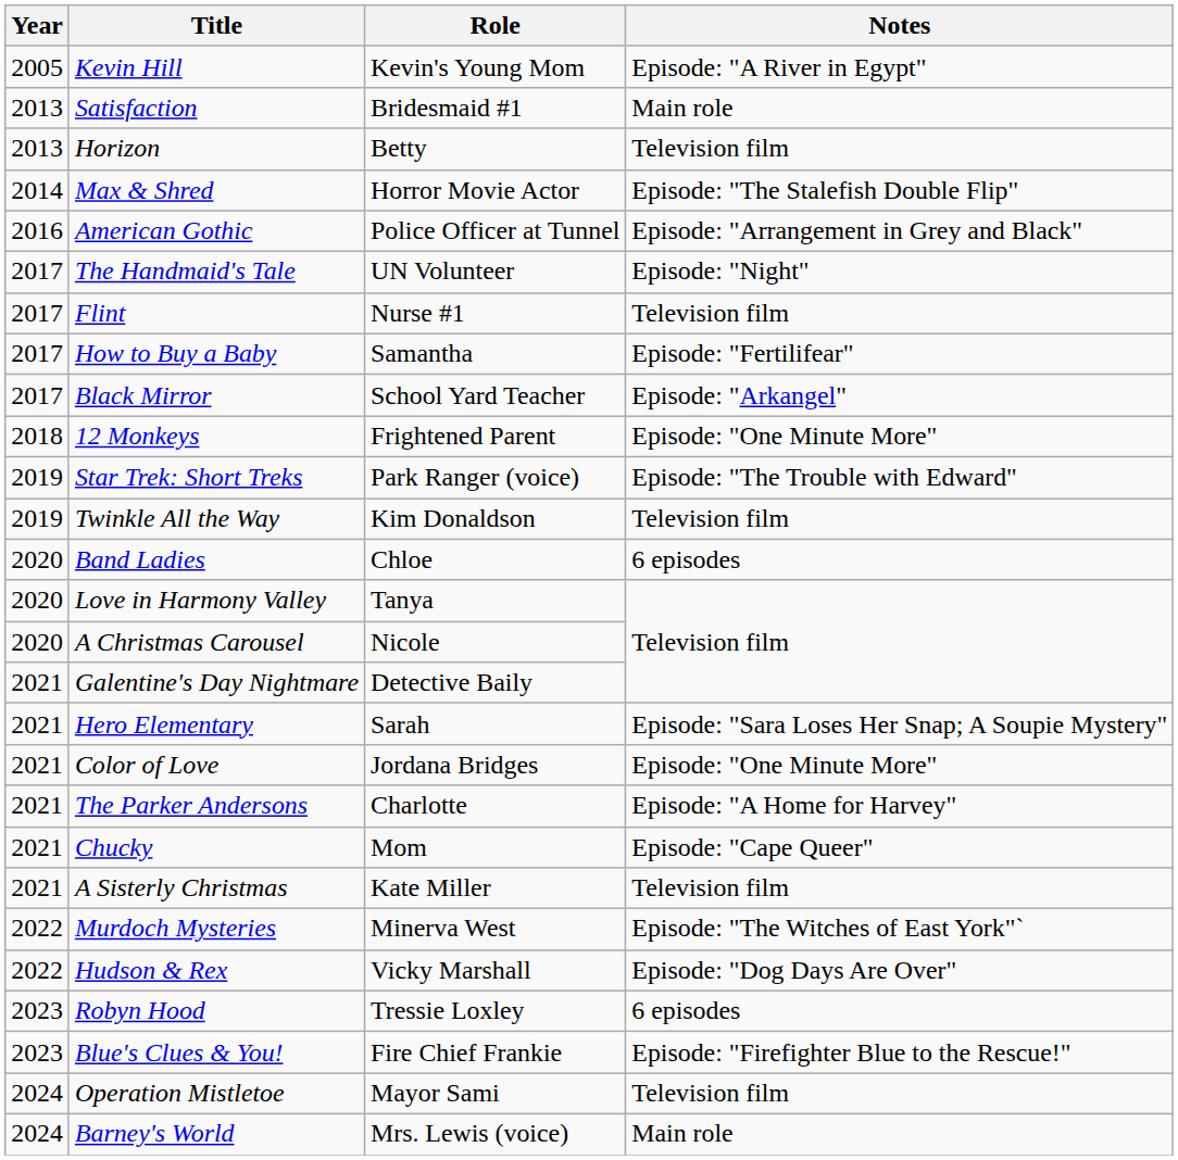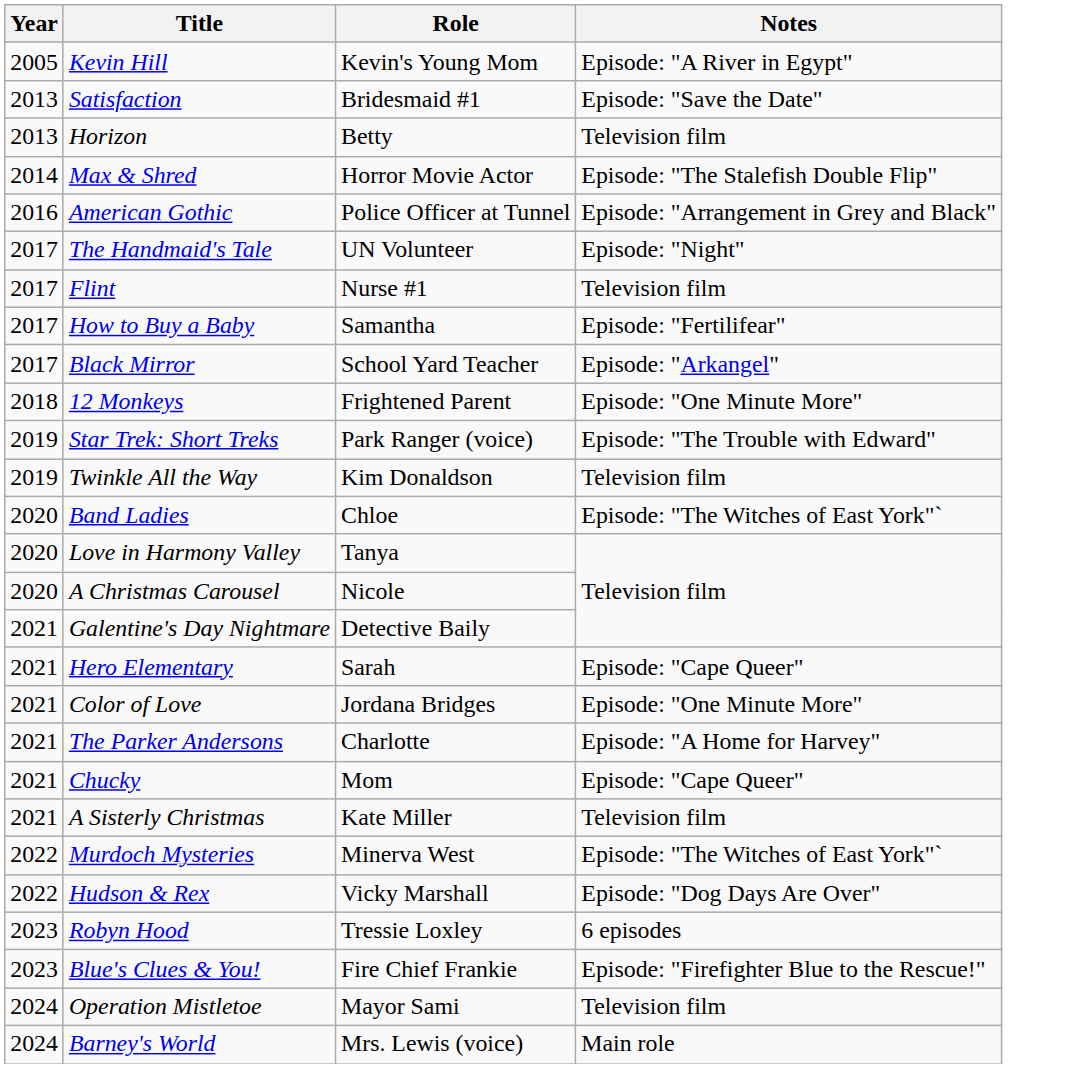Satisfaction | Notes: Main role -> Episode: "Save the Date"
Band Ladies | Notes: 6 episodes -> Episode: "The Witches of East York"`
Hero Elementary | Notes: Episode: "Sara Loses Her Snap; A Soupie Mystery" -> Episode: "Cape Queer"
